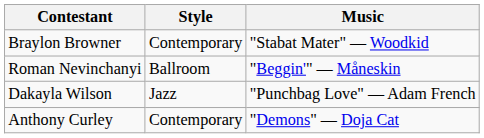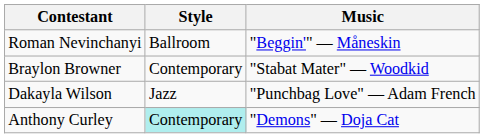rows swapped: Braylon Browner <-> Roman Nevinchanyi
Anthony Curley | Style: no background -> paleturquoise background
